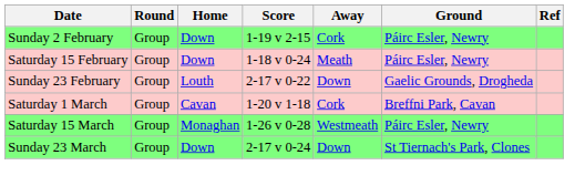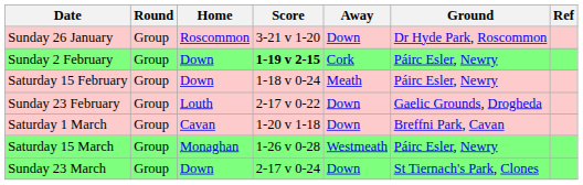+ row: Sunday 26 January | Group | Roscommon | 3-21 v 1-20 | Down | Dr Hyde Park, Roscommon
Sunday 2 February | Score: normal -> bold
Saturday 1 March | Away: Cork -> Down
